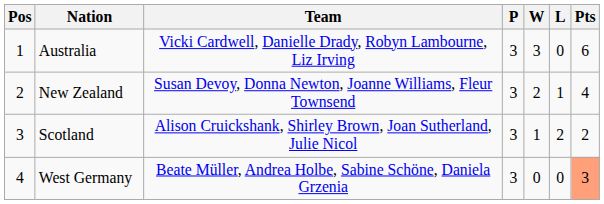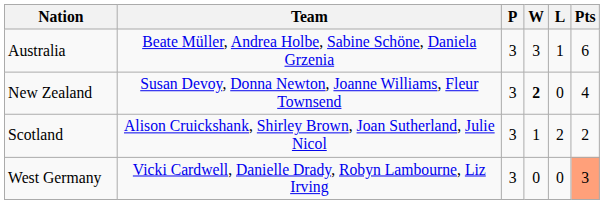- column: Pos | 1 | 2 | 3 | 4
Australia | Team: Vicki Cardwell, Danielle Drady, Robyn Lambourne, Liz Irving -> Beate Müller, Andrea Holbe, Sabine Schöne, Daniela Grzenia
Australia | L: 0 -> 1
New Zealand | W: normal -> bold
New Zealand | L: 1 -> 0
West Germany | Team: Beate Müller, Andrea Holbe, Sabine Schöne, Daniela Grzenia -> Vicki Cardwell, Danielle Drady, Robyn Lambourne, Liz Irving
